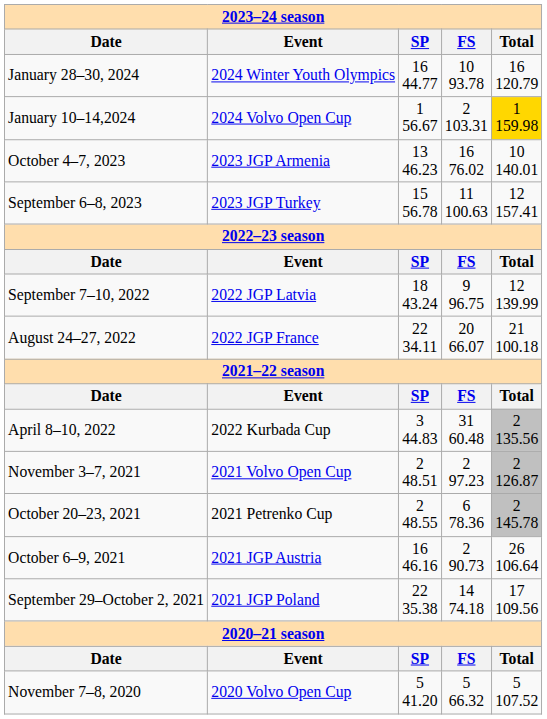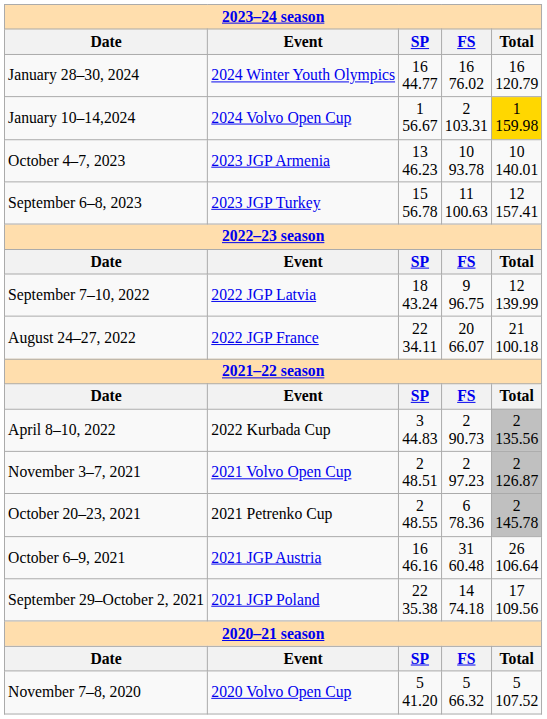January 28–30, 2024 | FS: 10 93.78 -> 16 76.02
October 4–7, 2023 | FS: 16 76.02 -> 10 93.78
April 8–10, 2022 | FS: 31 60.48 -> 2 90.73
October 6–9, 2021 | FS: 2 90.73 -> 31 60.48
